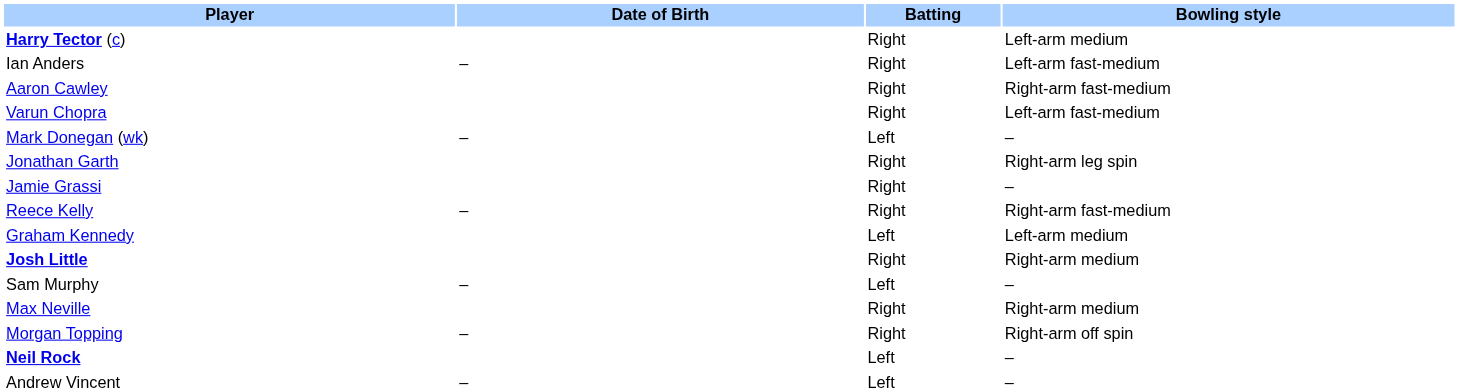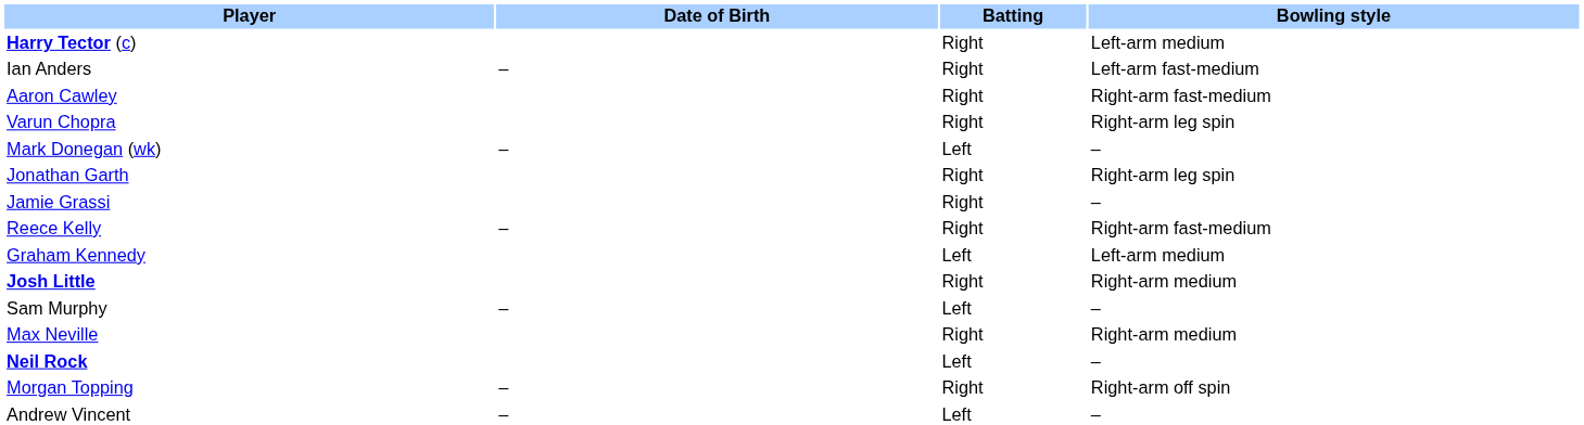Varun Chopra | Bowling style: Left-arm fast-medium -> Right-arm leg spin
rows swapped: Neil Rock <-> Morgan Topping
